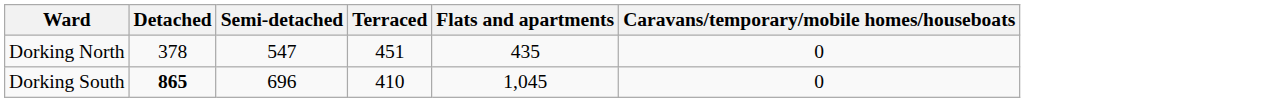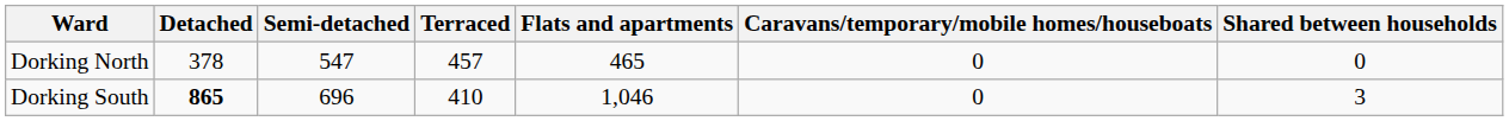+ column: Shared between households | 0 | 3
Dorking North | Terraced: 451 -> 457
Dorking North | Flats and apartments: 435 -> 465
Dorking South | Flats and apartments: 1,045 -> 1,046
